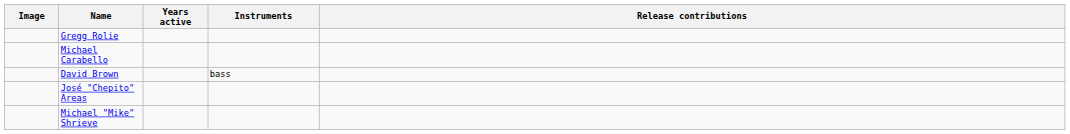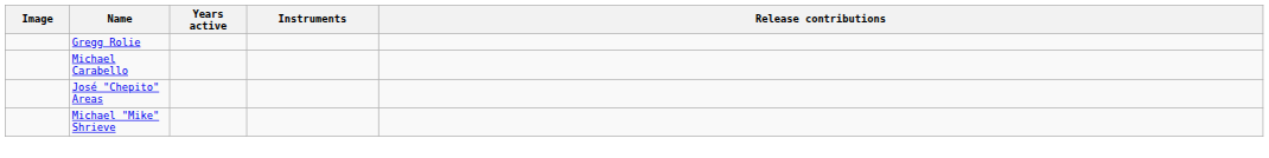- row: David Brown | bass
